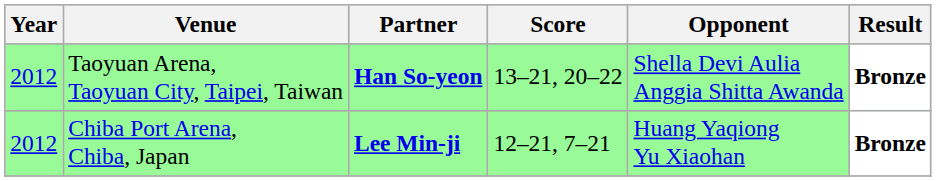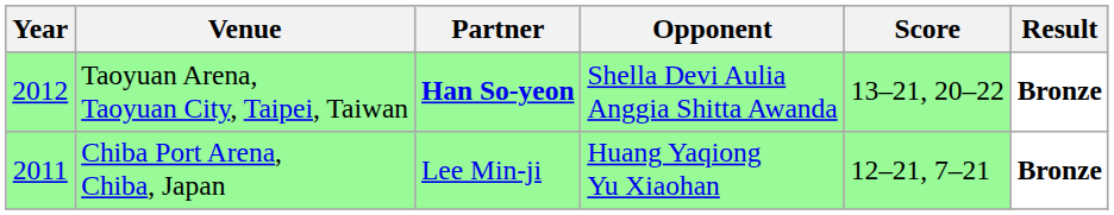columns swapped: Opponent <-> Score
Chiba Port Arena, Chiba, Japan | Year: 2012 -> 2011
Chiba Port Arena, Chiba, Japan | Partner: bold -> normal
